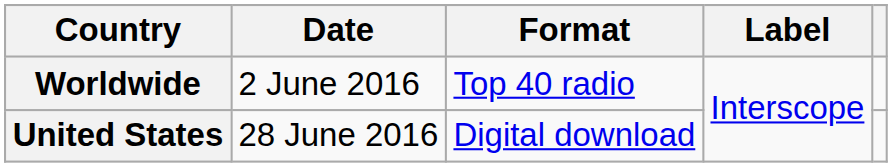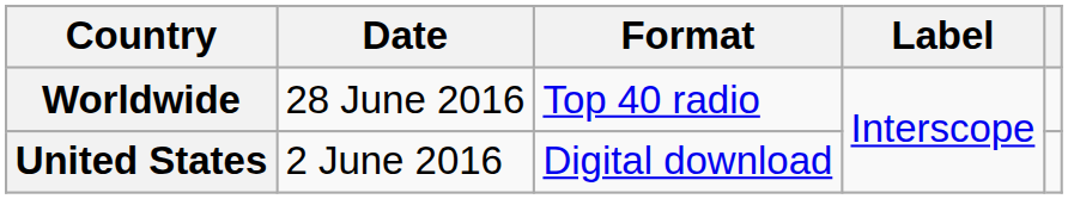Worldwide | Date: 2 June 2016 -> 28 June 2016
United States | Date: 28 June 2016 -> 2 June 2016
